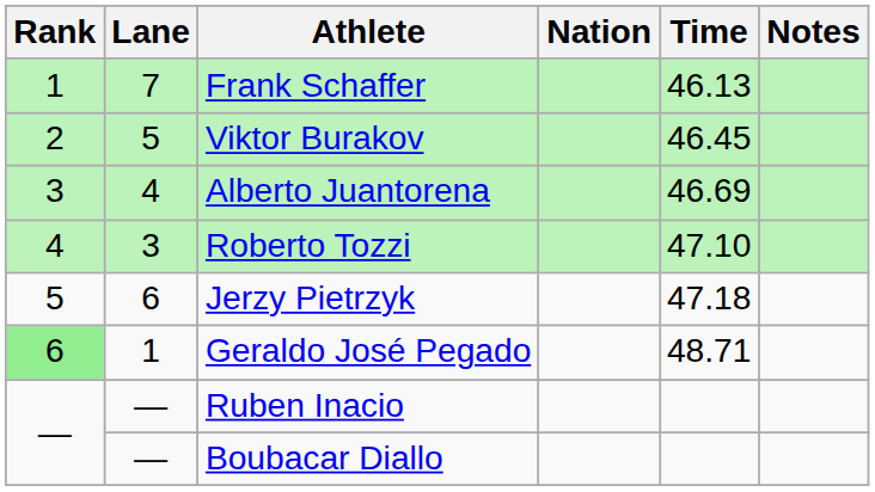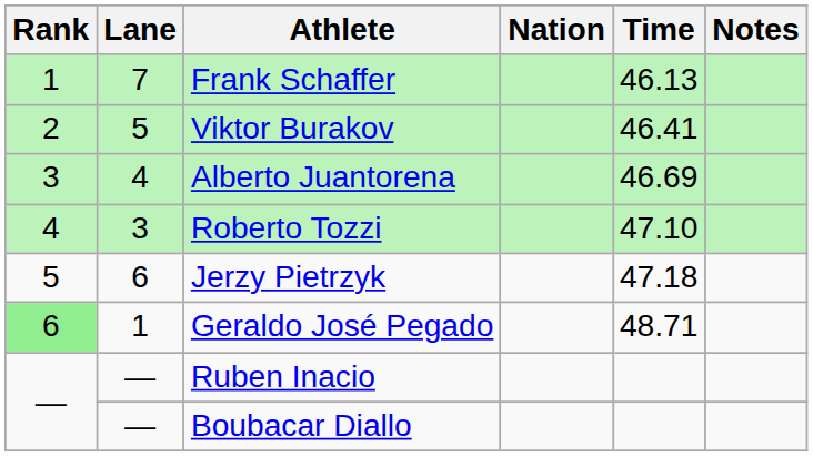Viktor Burakov | Time: 46.45 -> 46.41
